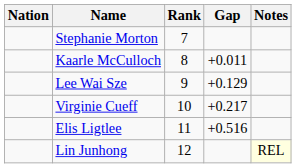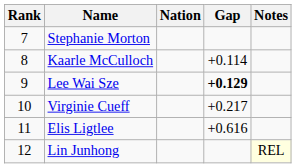columns swapped: Rank <-> Nation
Kaarle McCulloch | Gap: +0.011 -> +0.114
Lee Wai Sze | Gap: normal -> bold
Elis Ligtlee | Gap: +0.516 -> +0.616
